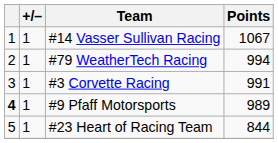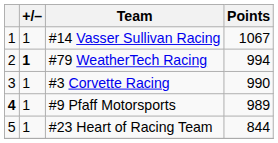#79 WeatherTech Racing | +/–: normal -> bold
#3 Corvette Racing | Points: 991 -> 990
